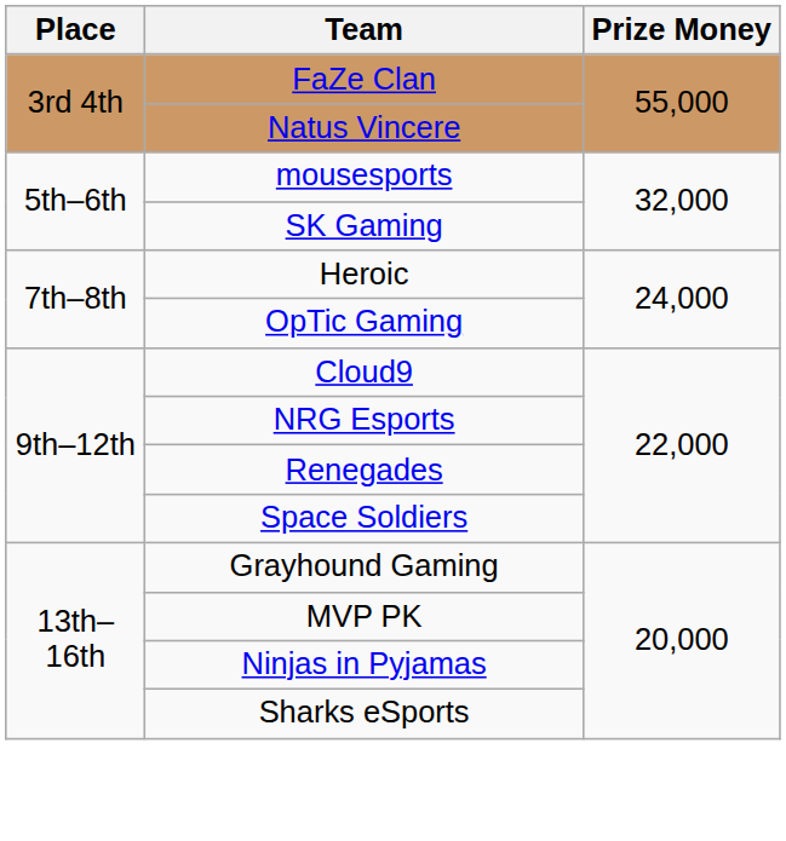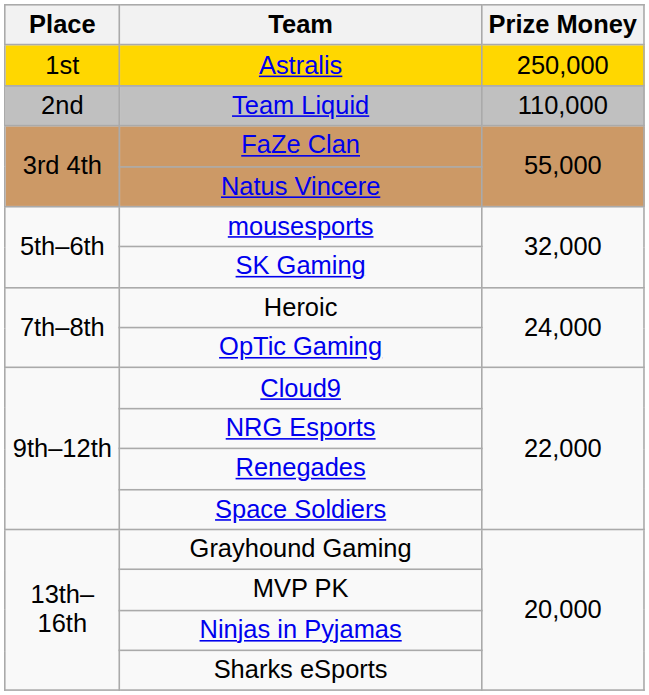+ row: 1st | Astralis | 250,000
+ row: 2nd | Team Liquid | 110,000
